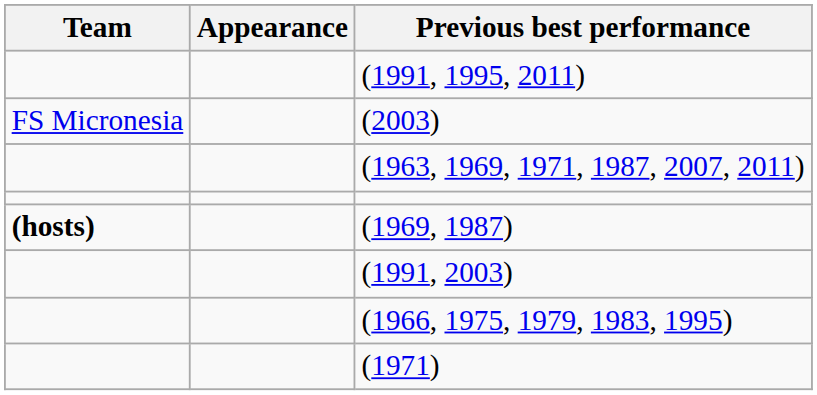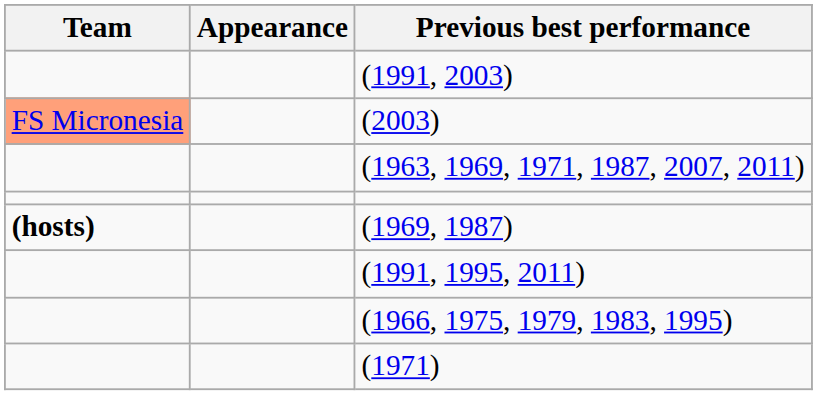rows swapped: (1991, 2003) <-> (1991, 1995, 2011)
(2003) | Team: no background -> lightsalmon background
